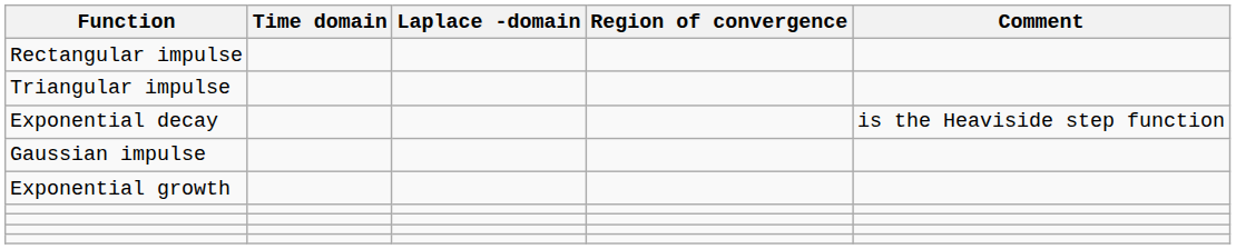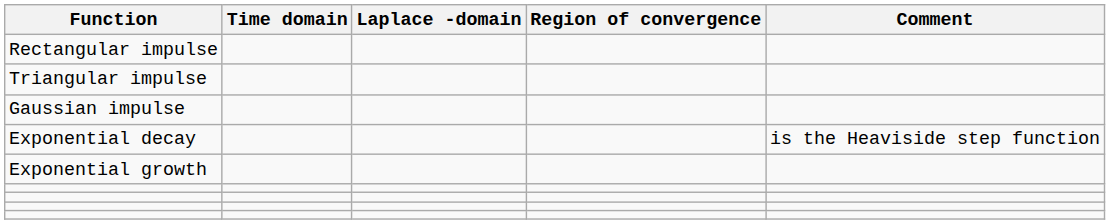rows swapped: Gaussian impulse <-> Exponential decay
